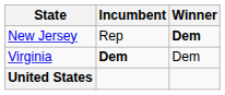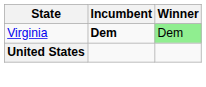- row: New Jersey | Rep | Dem
Virginia | Winner: no background -> lightgreen background
